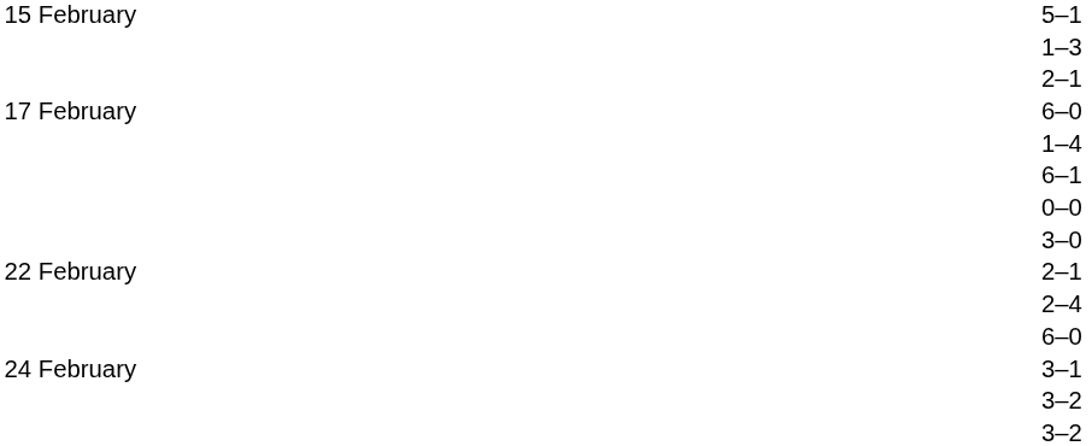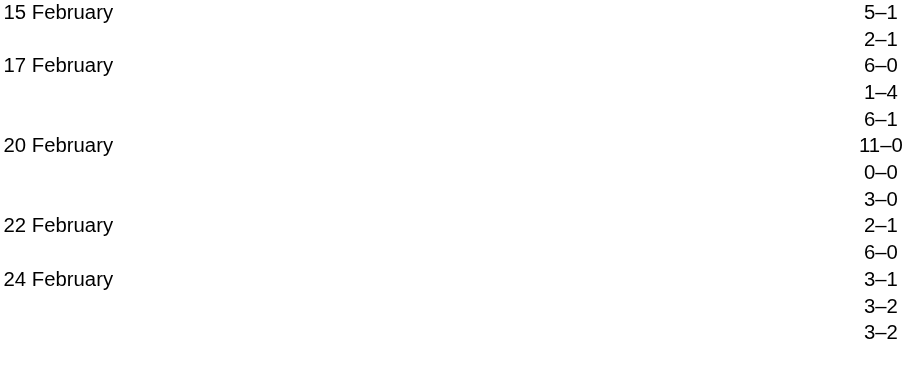- row: 1–3
+ row: 20 February | 11–0
- row: 2–4
